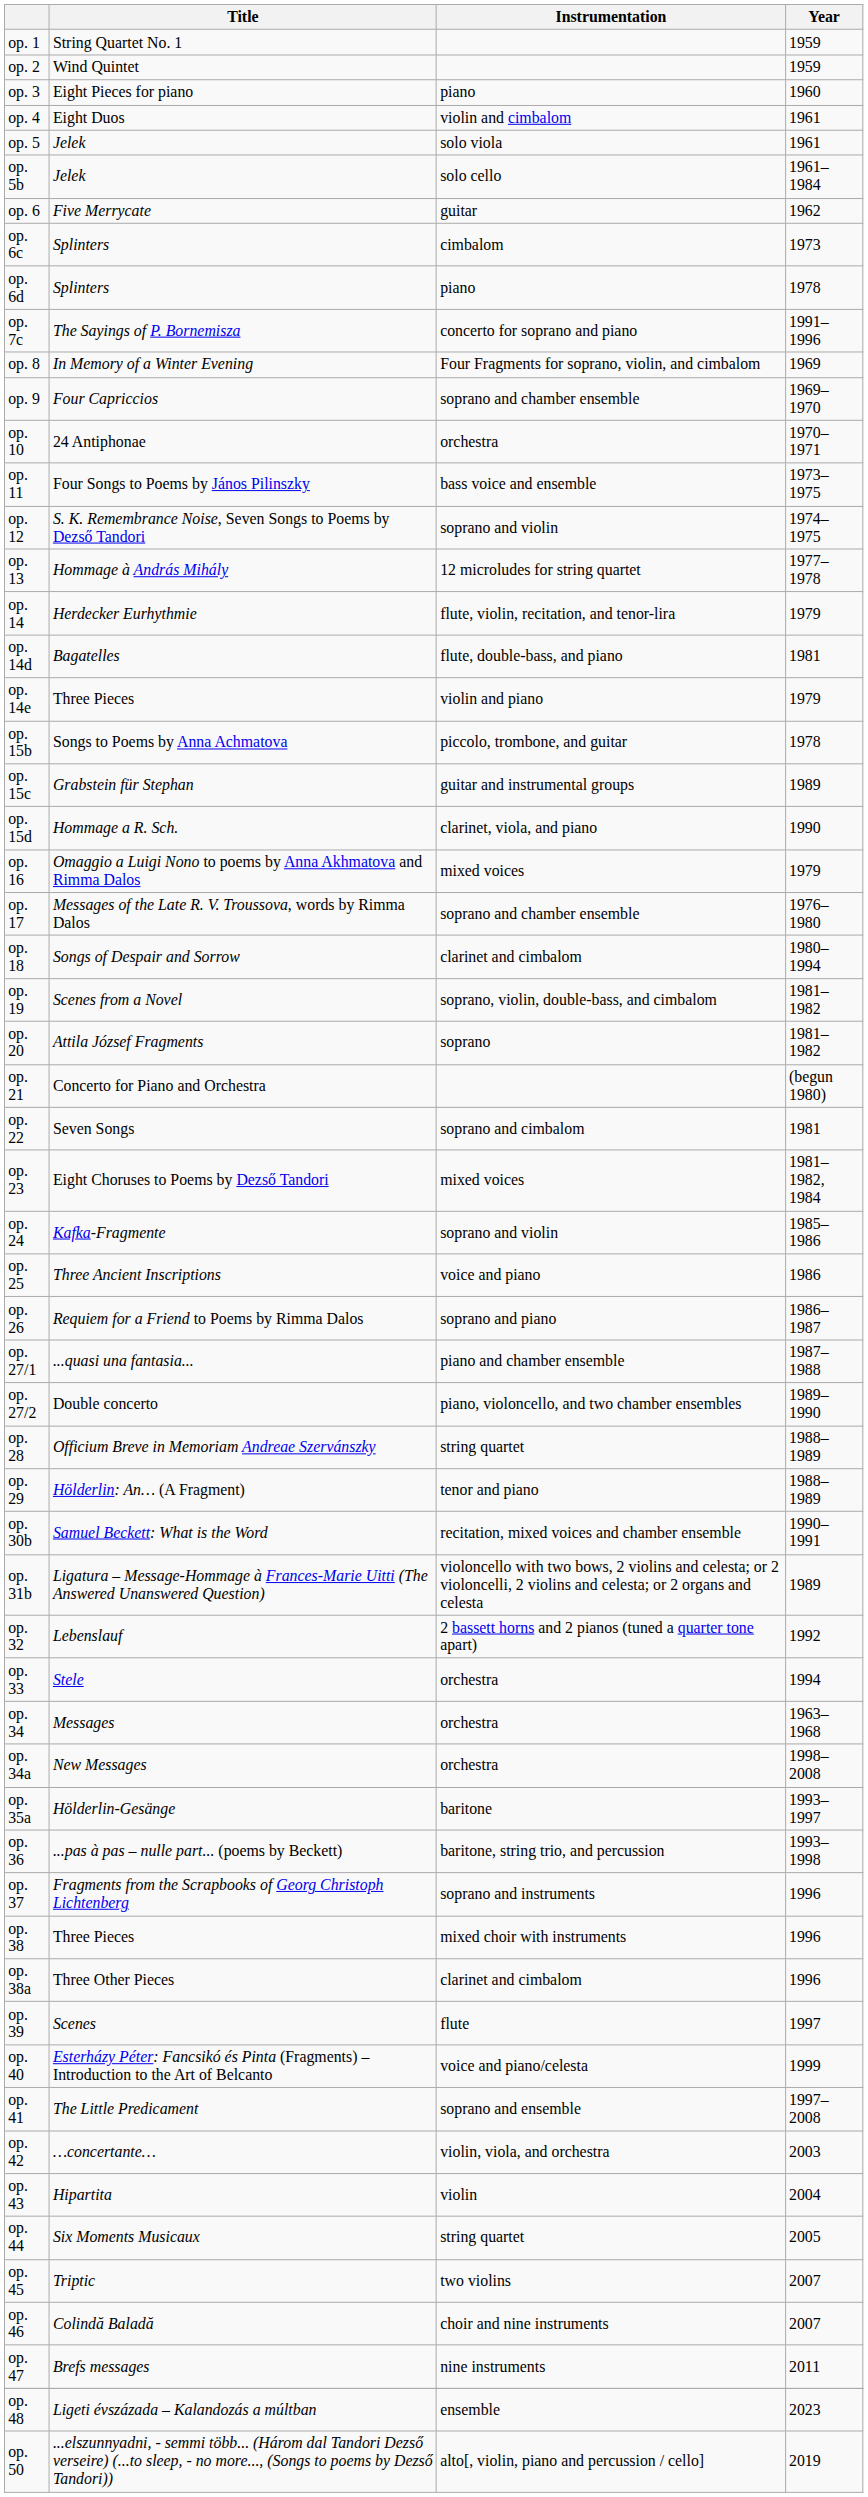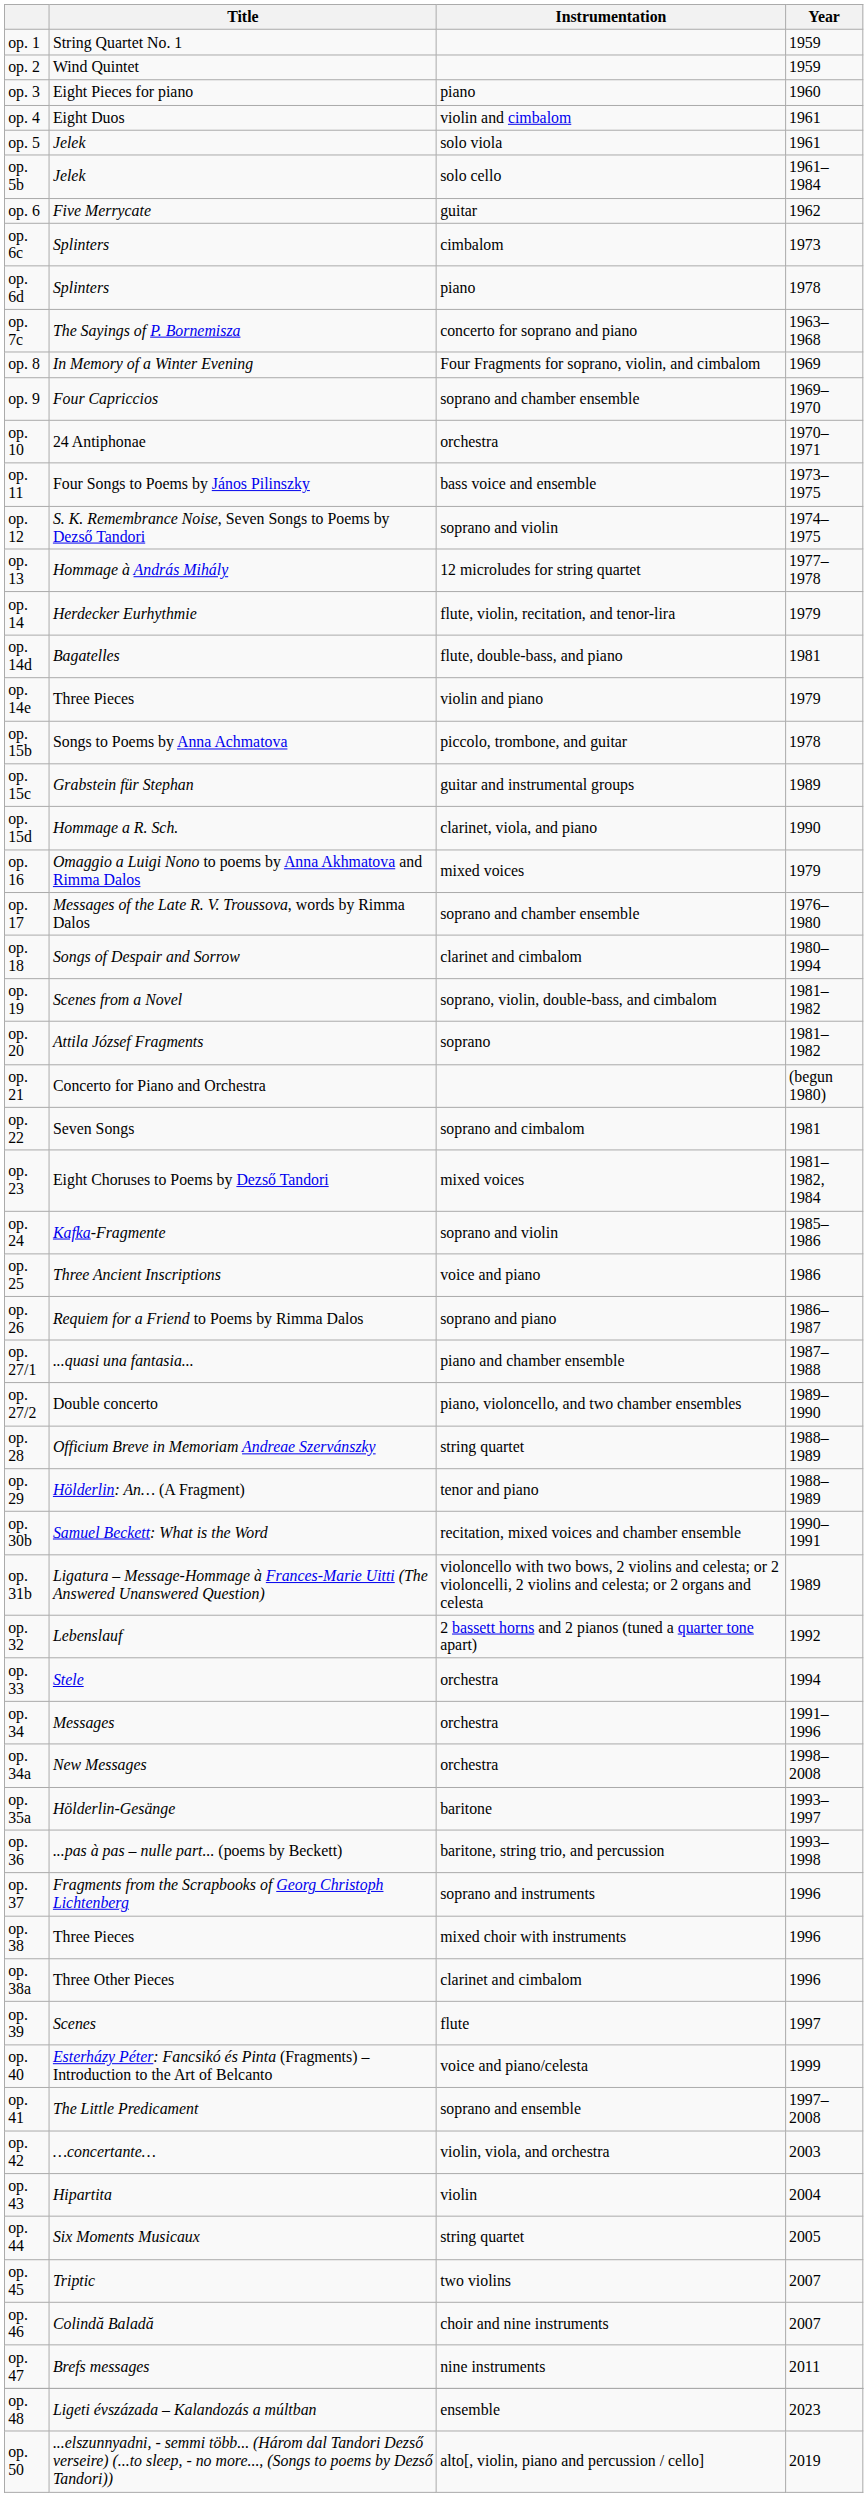op. 7c | Year: 1991–1996 -> 1963–1968
op. 34 | Year: 1963–1968 -> 1991–1996
